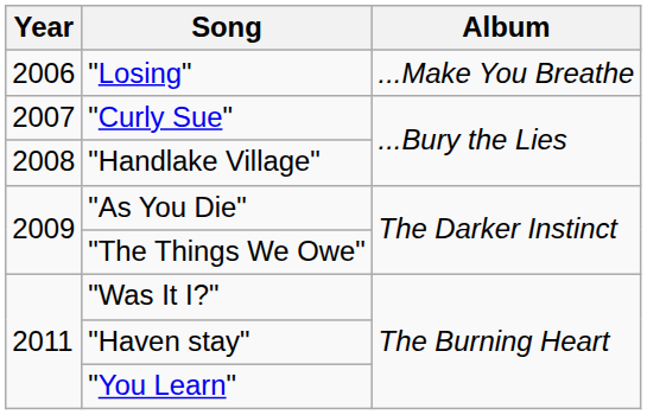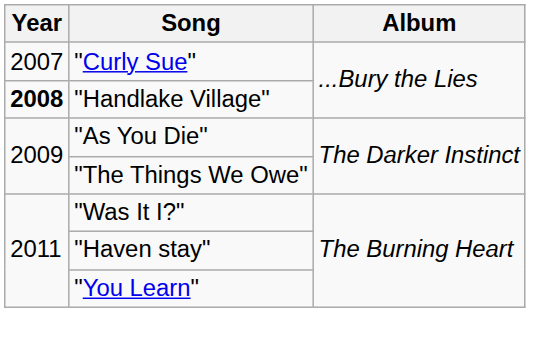- row: 2006 | "Losing" | ...Make You Breathe
"Handlake Village" | Year: normal -> bold
